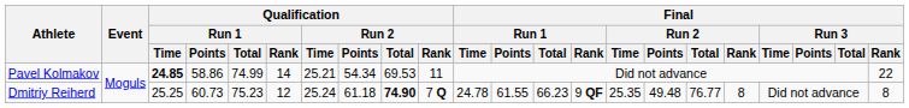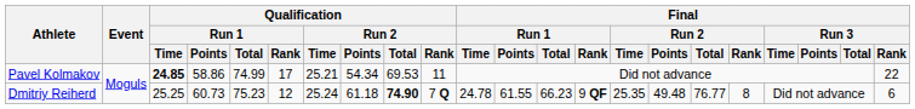Pavel Kolmakov | Qualification / Run 1 / Rank: 14 -> 17
Dmitriy Reiherd | Final / Run 3 / Rank: 8 -> 6
